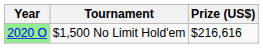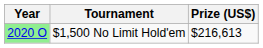$1,500 No Limit Hold'em | Prize (US$): $216,616 -> $216,613
